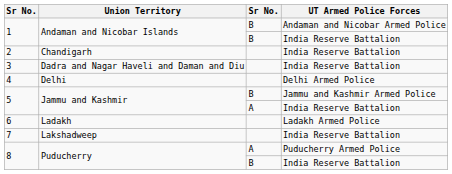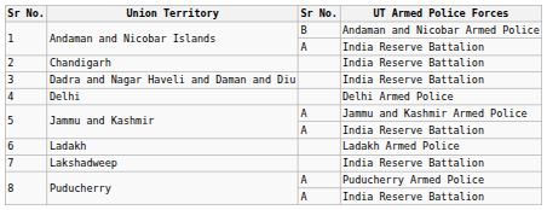1 / India Reserve Battalion | column 3: B -> A
5 / Jammu and Kashmir Armed Police | column 3: B -> A
8 / India Reserve Battalion | column 3: B -> A
